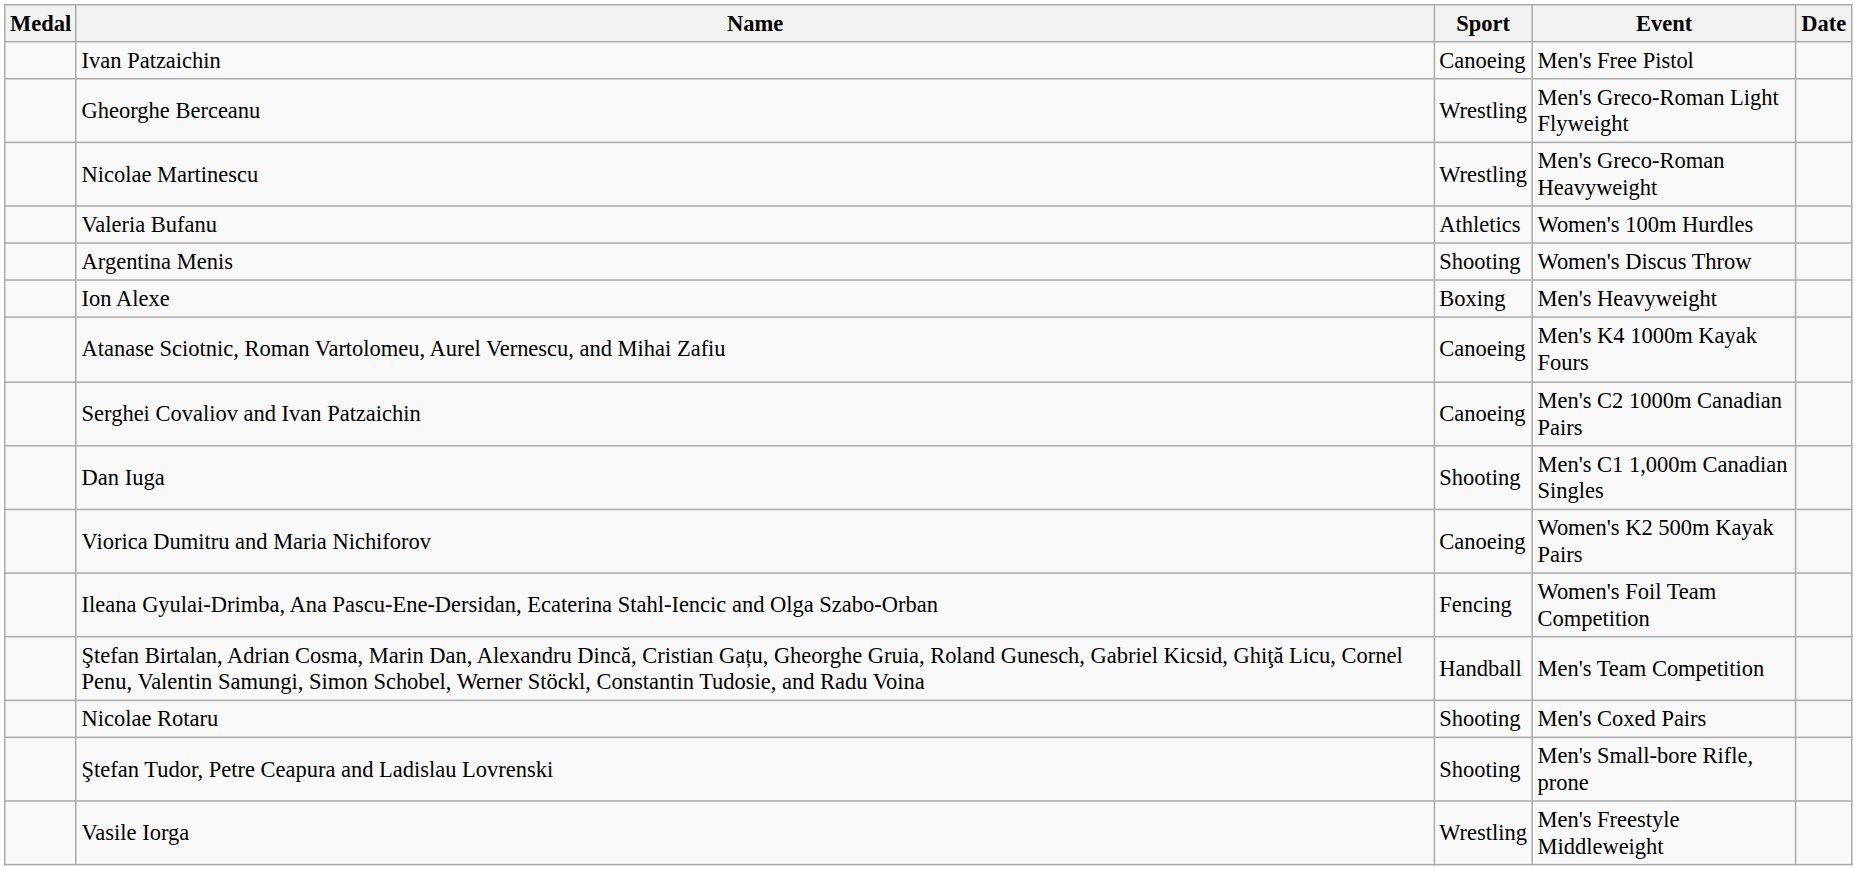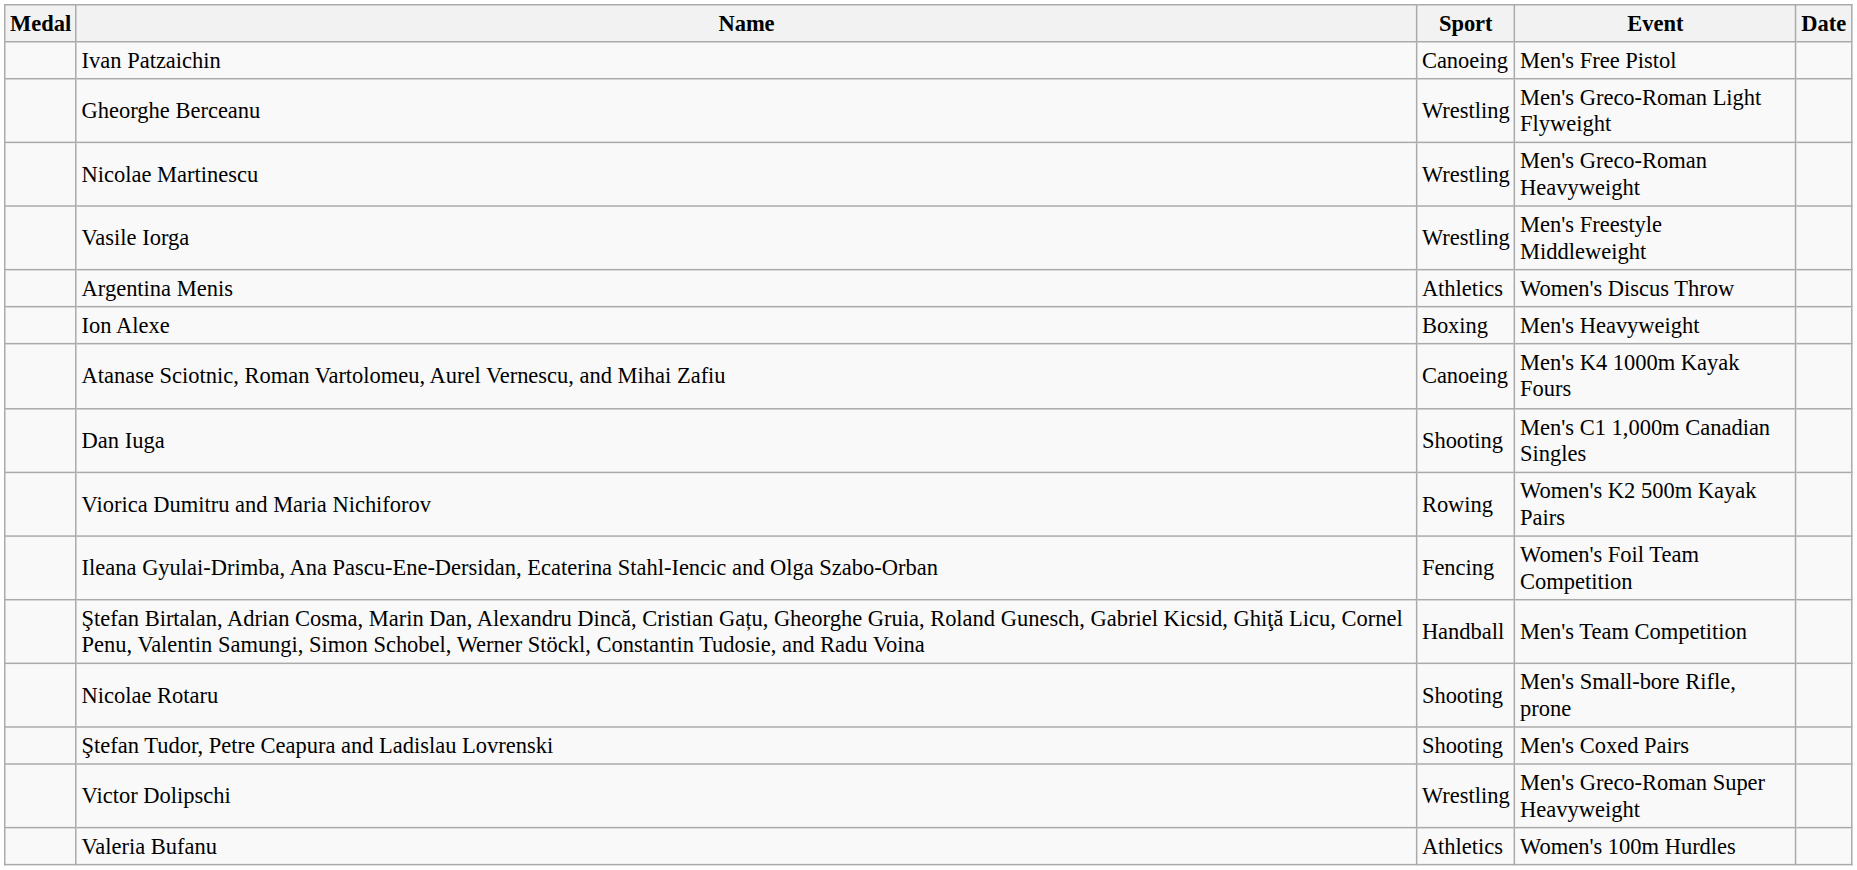rows swapped: Valeria Bufanu <-> Vasile Iorga
Argentina Menis | Sport: Shooting -> Athletics
- row: Serghei Covaliov and Ivan Patzaichin | Canoeing | Men's C2 1000m Canadian Pairs
Viorica Dumitru and Maria Nichiforov | Sport: Canoeing -> Rowing
Nicolae Rotaru | Event: Men's Coxed Pairs -> Men's Small-bore Rifle, prone
Ştefan Tudor, Petre Ceapura and Ladislau Lovrenski | Event: Men's Small-bore Rifle, prone -> Men's Coxed Pairs
+ row: Victor Dolipschi | Wrestling | Men's Greco-Roman Super Heavyweight
